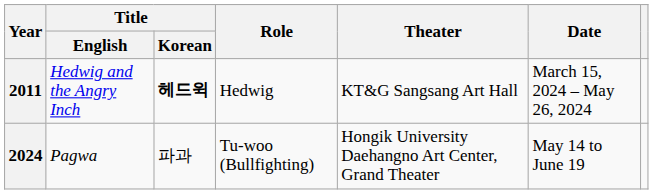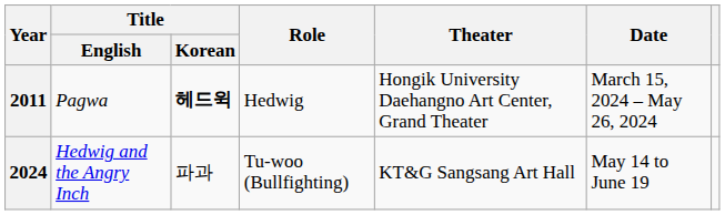2011 | Title / English: Hedwig and the Angry Inch -> Pagwa
2011 | Theater: KT&G Sangsang Art Hall -> Hongik University Daehangno Art Center, Grand Theater
2024 | Title / English: Pagwa -> Hedwig and the Angry Inch
2024 | Theater: Hongik University Daehangno Art Center, Grand Theater -> KT&G Sangsang Art Hall
